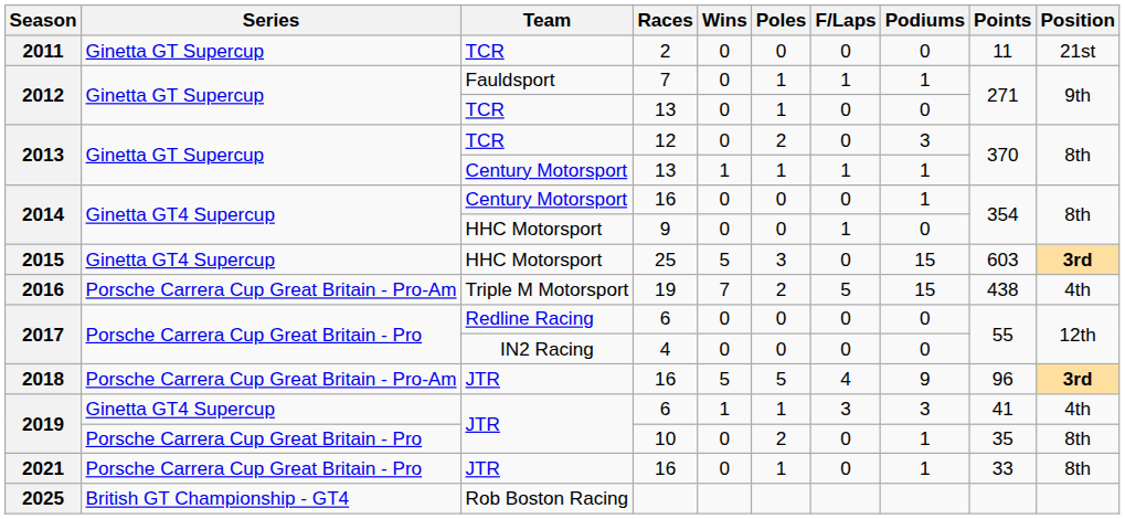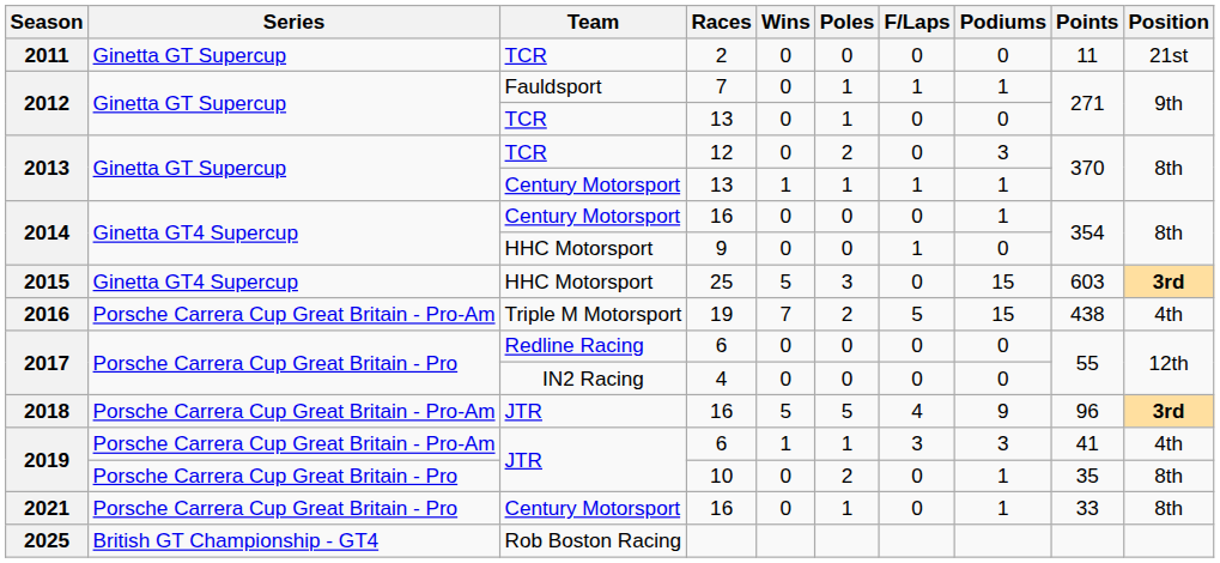2019 / 6 | Series: Ginetta GT4 Supercup -> Porsche Carrera Cup Great Britain - Pro-Am
2021 / 16 | Team: JTR -> Century Motorsport
